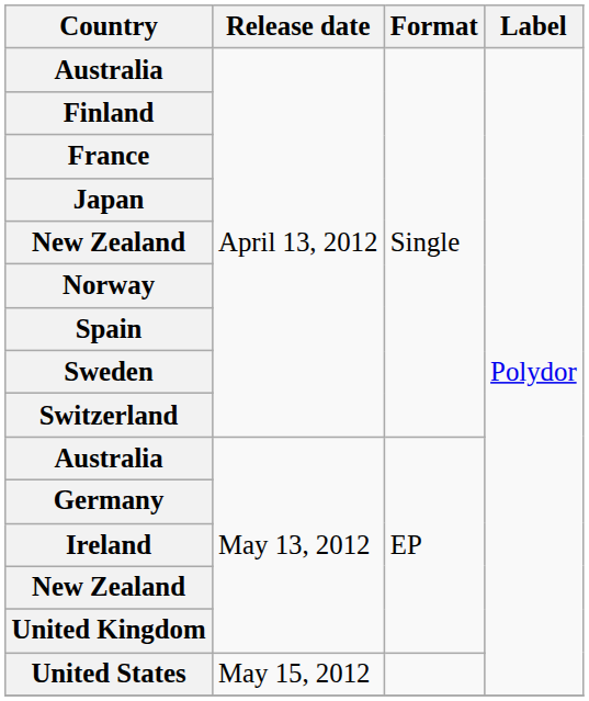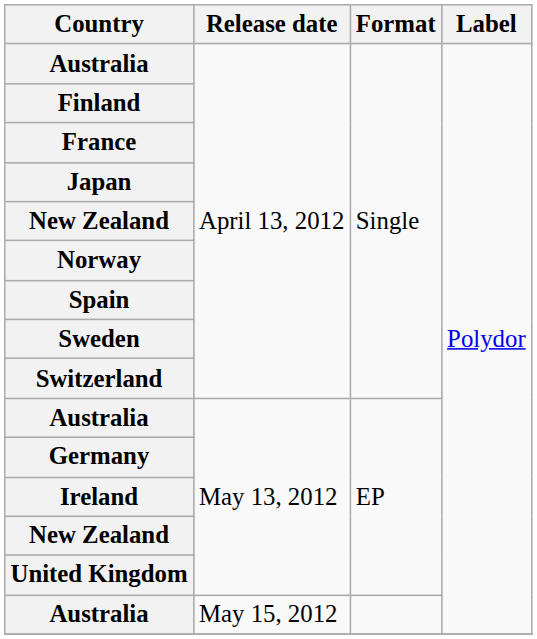May 15, 2012 | Country: United States -> Australia
